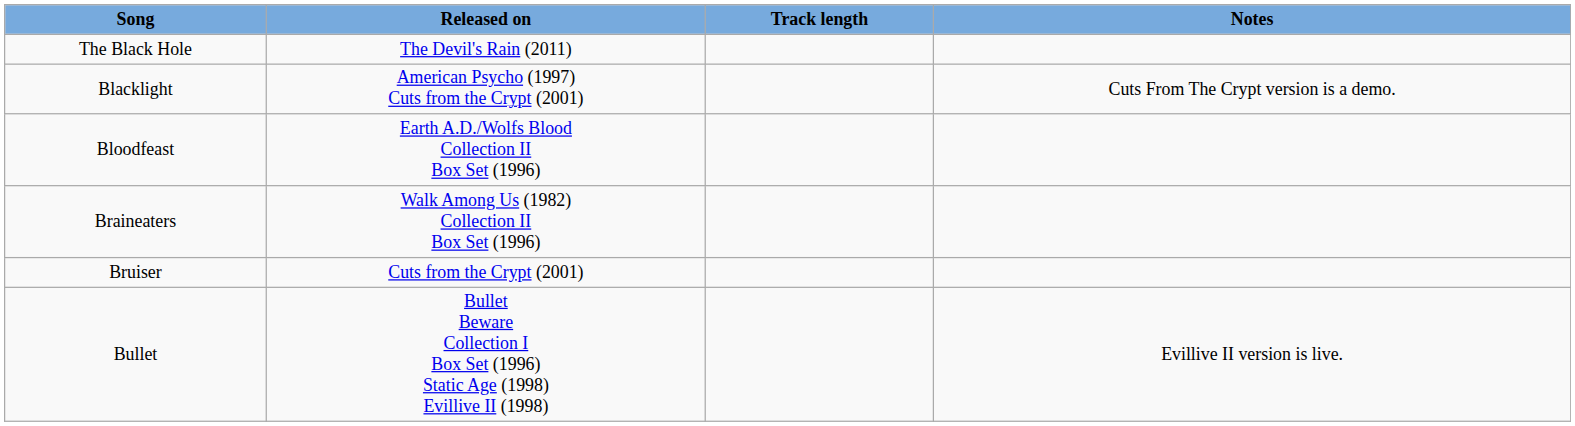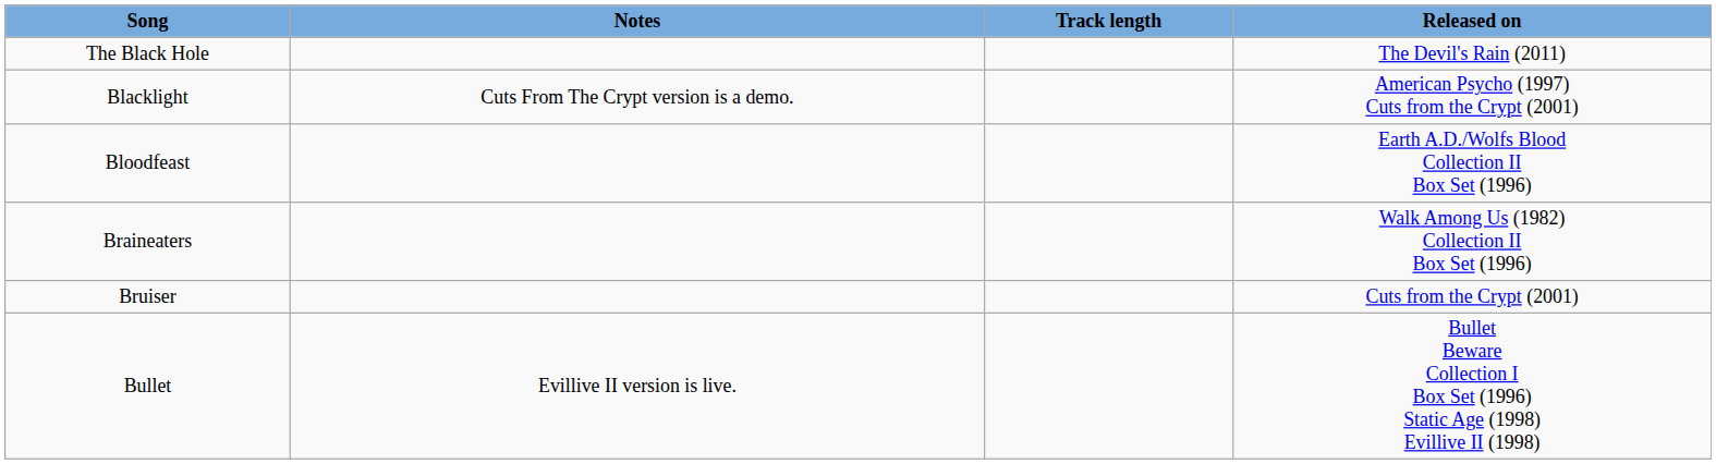columns swapped: Released on <-> Notes
